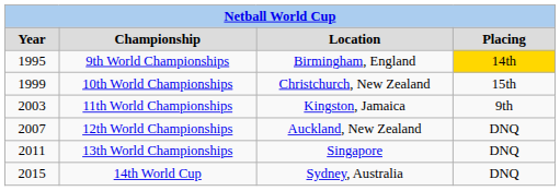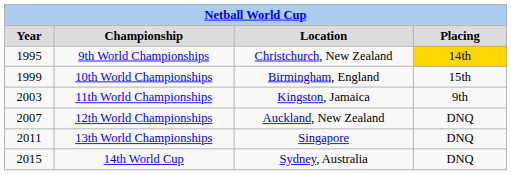9th World Championships | Location: Birmingham, England -> Christchurch, New Zealand
10th World Championships | Location: Christchurch, New Zealand -> Birmingham, England
